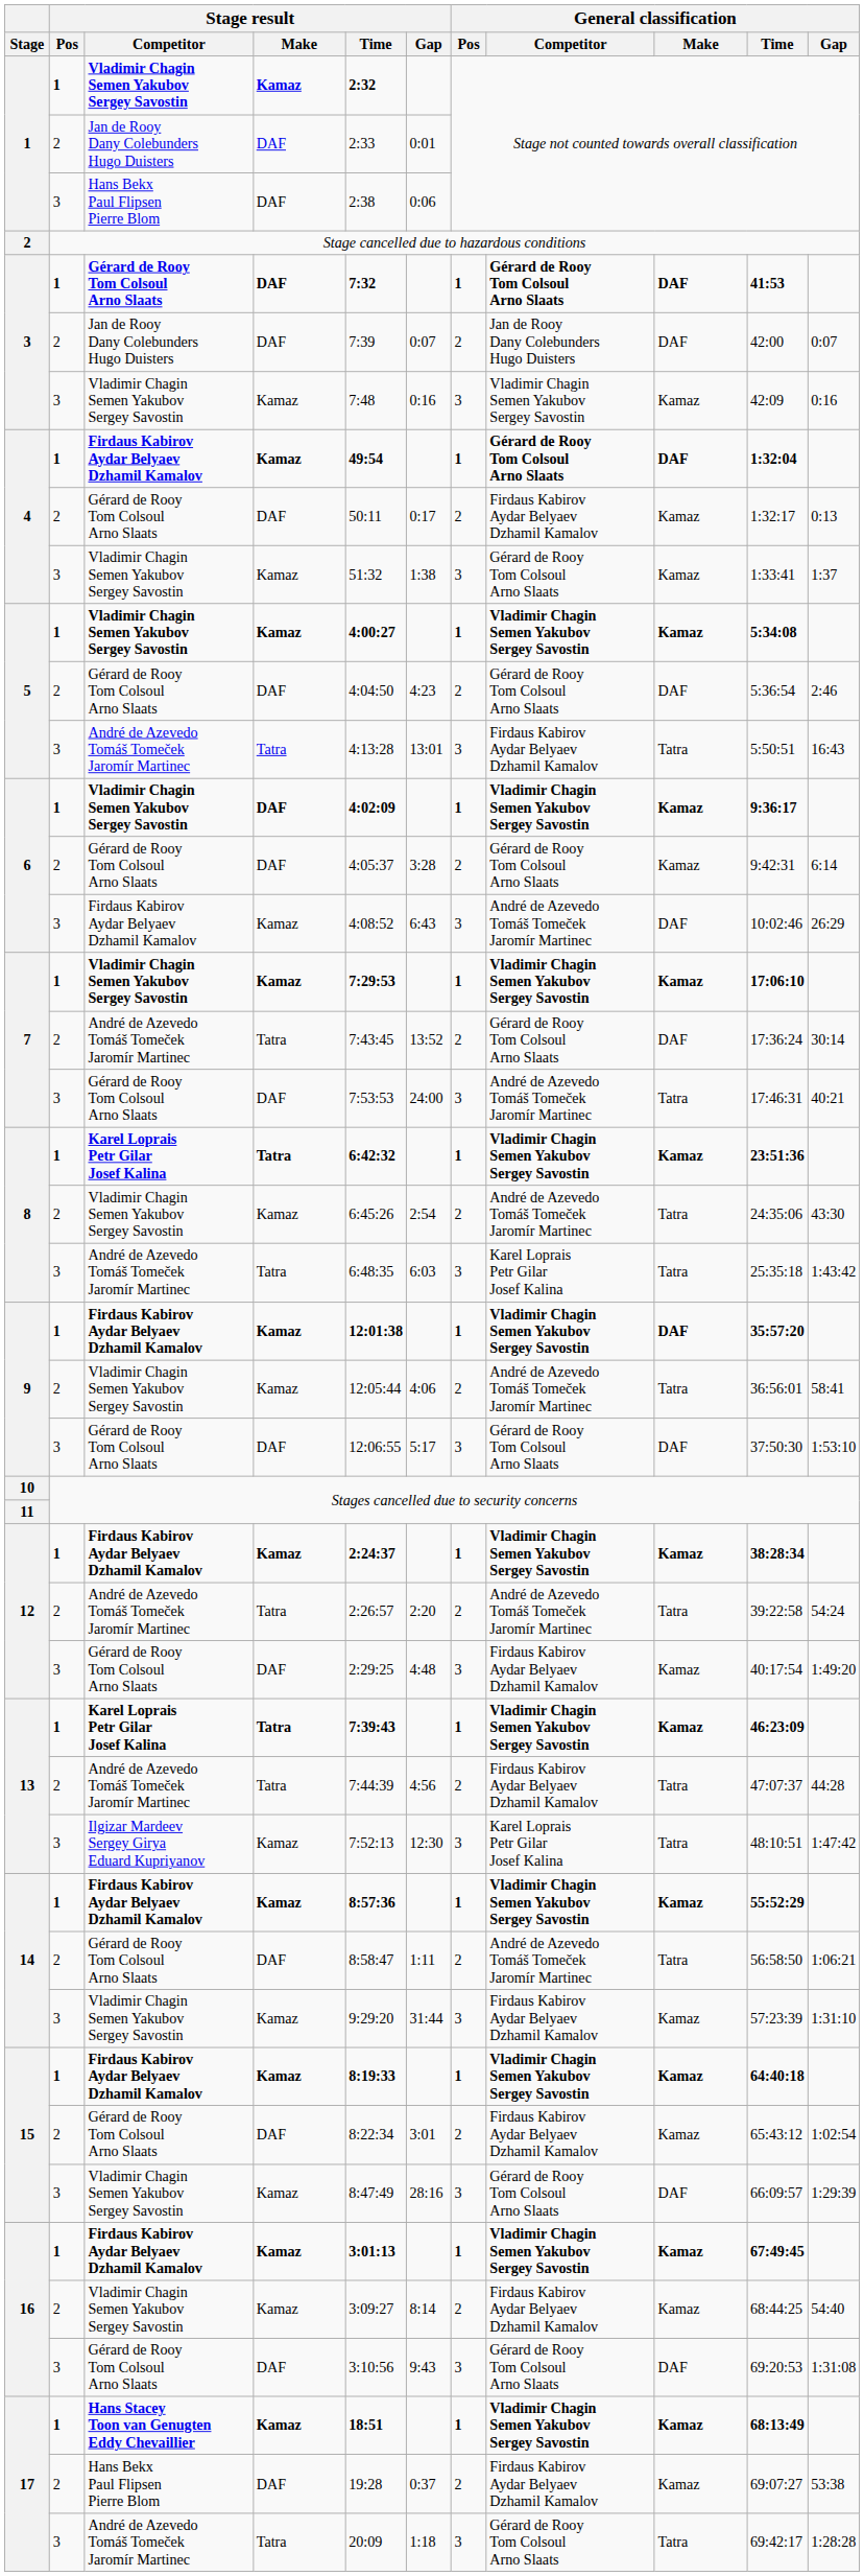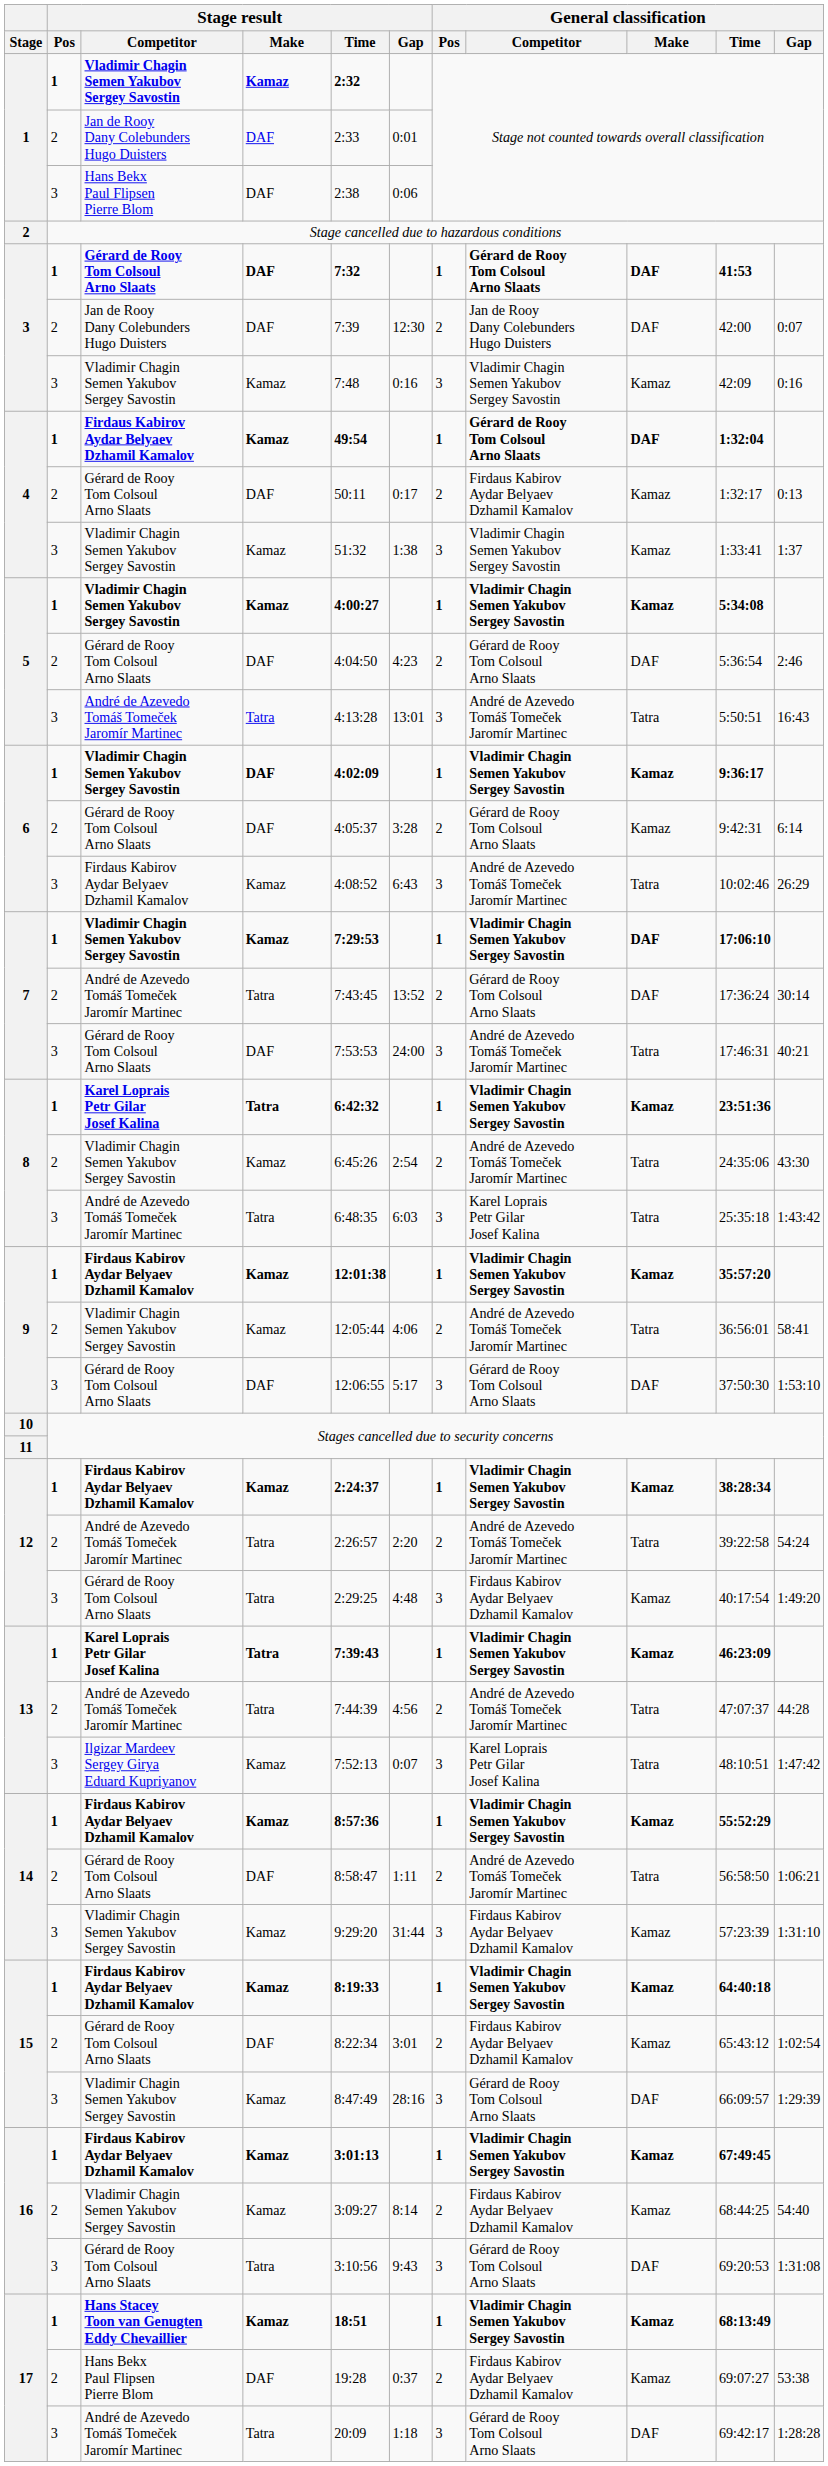3 / Jan de Rooy Dany Colebunders Hugo Duisters | Stage result / Gap: 0:07 -> 12:30
4 / Vladimir Chagin Semen Yakubov Sergey Savostin | General classification / Competitor: Gérard de Rooy Tom Colsoul Arno Slaats -> Vladimir Chagin Semen Yakubov Sergey Savostin
5 / André de Azevedo Tomáš Tomeček Jaromír Martinec | General classification / Competitor: Firdaus Kabirov Aydar Belyaev Dzhamil Kamalov -> André de Azevedo Tomáš Tomeček Jaromír Martinec
6 / Firdaus Kabirov Aydar Belyaev Dzhamil Kamalov | General classification / Make: DAF -> Tatra
7 / Vladimir Chagin Semen Yakubov Sergey Savostin | General classification / Make: Kamaz -> DAF
9 / Firdaus Kabirov Aydar Belyaev Dzhamil Kamalov | General classification / Make: DAF -> Kamaz
12 / Gérard de Rooy Tom Colsoul Arno Slaats | Stage result / Make: DAF -> Tatra
13 / André de Azevedo Tomáš Tomeček Jaromír Martinec | General classification / Competitor: Firdaus Kabirov Aydar Belyaev Dzhamil Kamalov -> André de Azevedo Tomáš Tomeček Jaromír Martinec
13 / Ilgizar Mardeev Sergey Girya Eduard Kupriyanov | Stage result / Gap: 12:30 -> 0:07
16 / Gérard de Rooy Tom Colsoul Arno Slaats | Stage result / Make: DAF -> Tatra
17 / André de Azevedo Tomáš Tomeček Jaromír Martinec | General classification / Make: Tatra -> DAF
